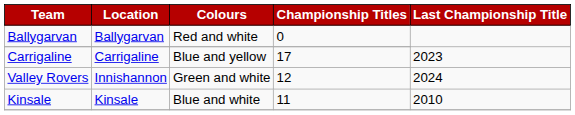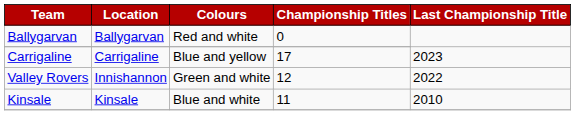Valley Rovers | Last Championship Title: 2024 -> 2022
